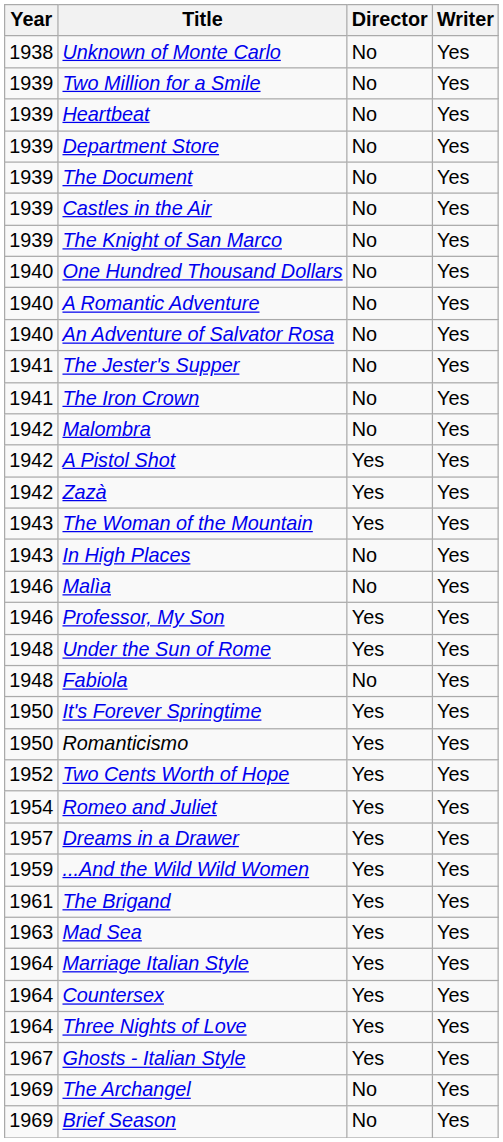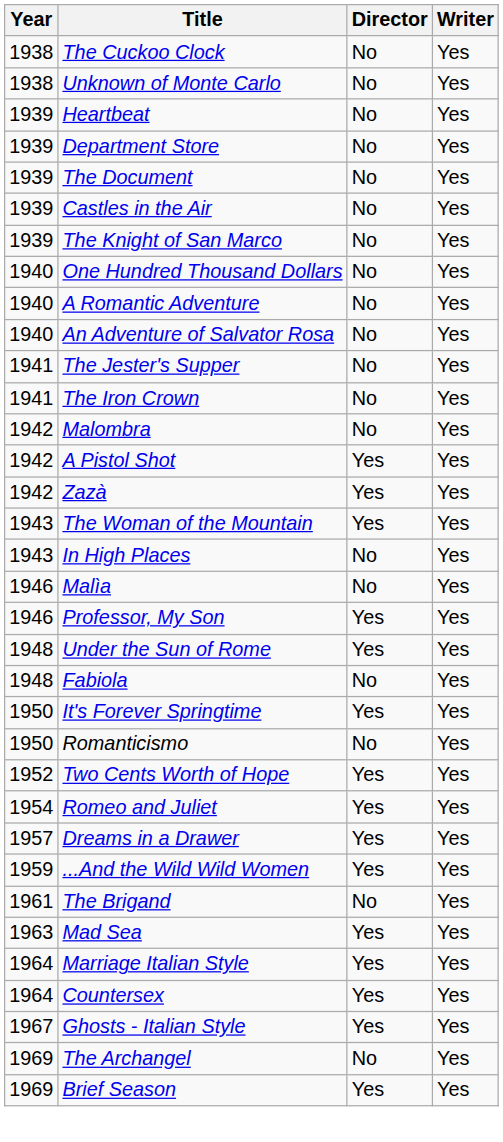+ row: 1938 | The Cuckoo Clock | No | Yes
- row: 1939 | Two Million for a Smile | No | Yes
Romanticismo | Director: Yes -> No
The Brigand | Director: Yes -> No
- row: 1964 | Three Nights of Love | Yes | Yes
Brief Season | Director: No -> Yes
